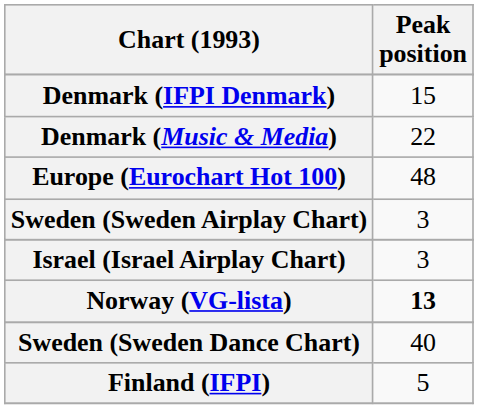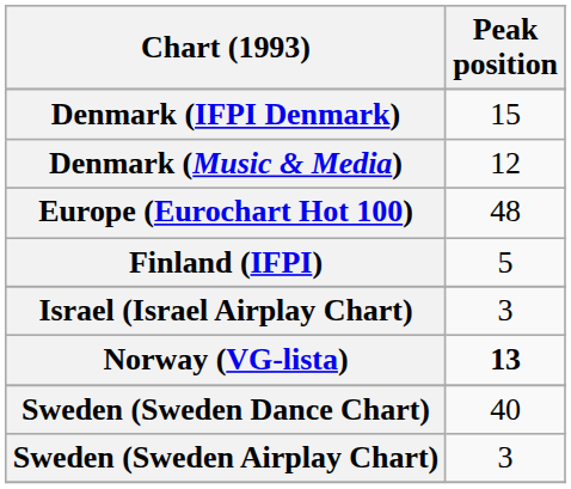Denmark (Music & Media) | Peak position: 22 -> 12
rows swapped: Finland (IFPI) <-> Sweden (Sweden Airplay Chart)
